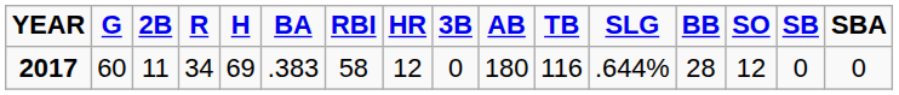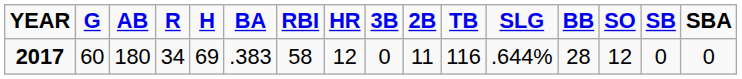columns swapped: AB <-> 2B
